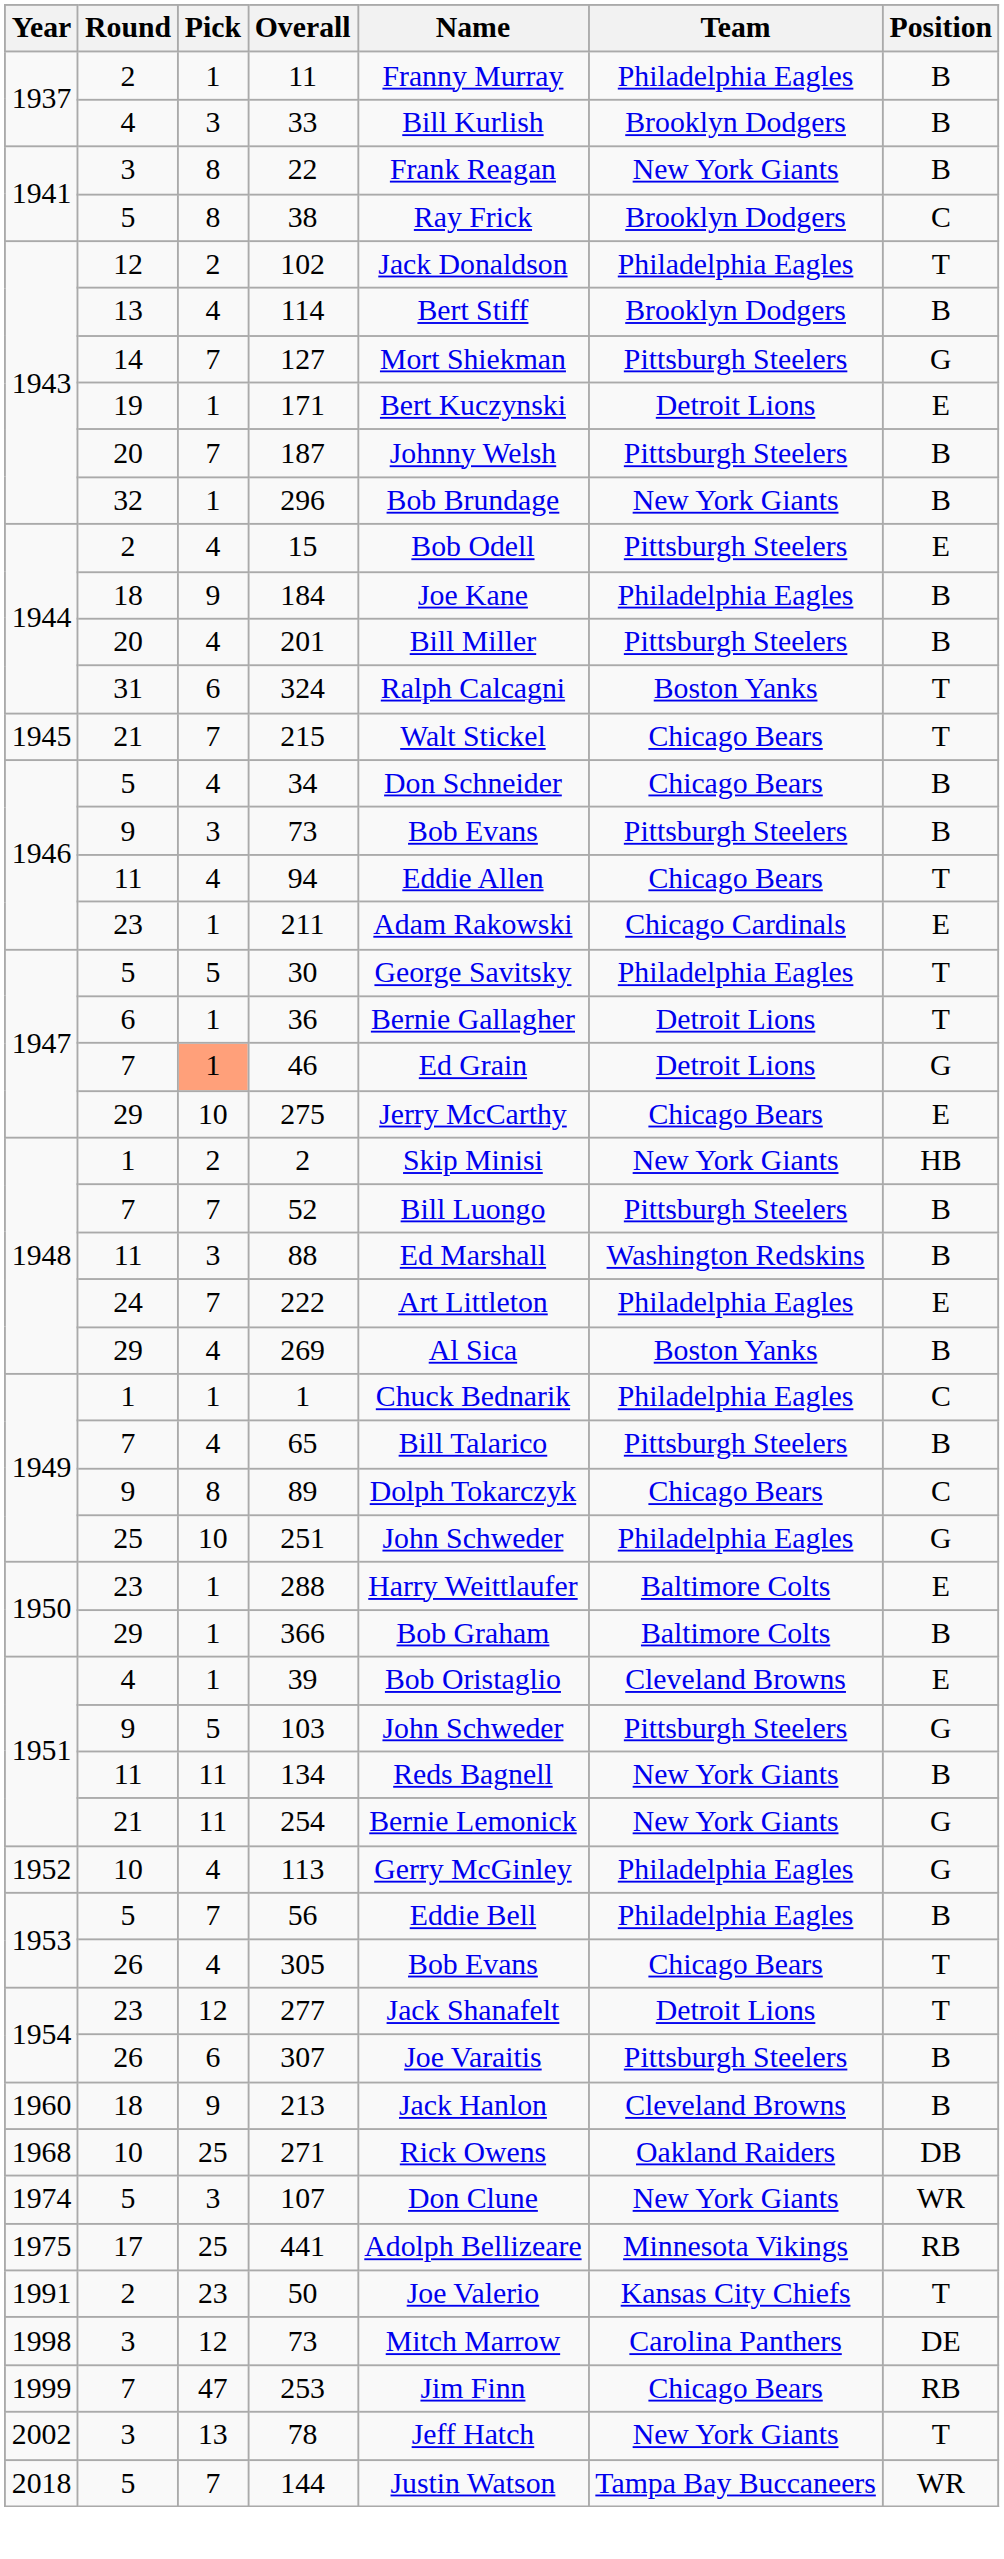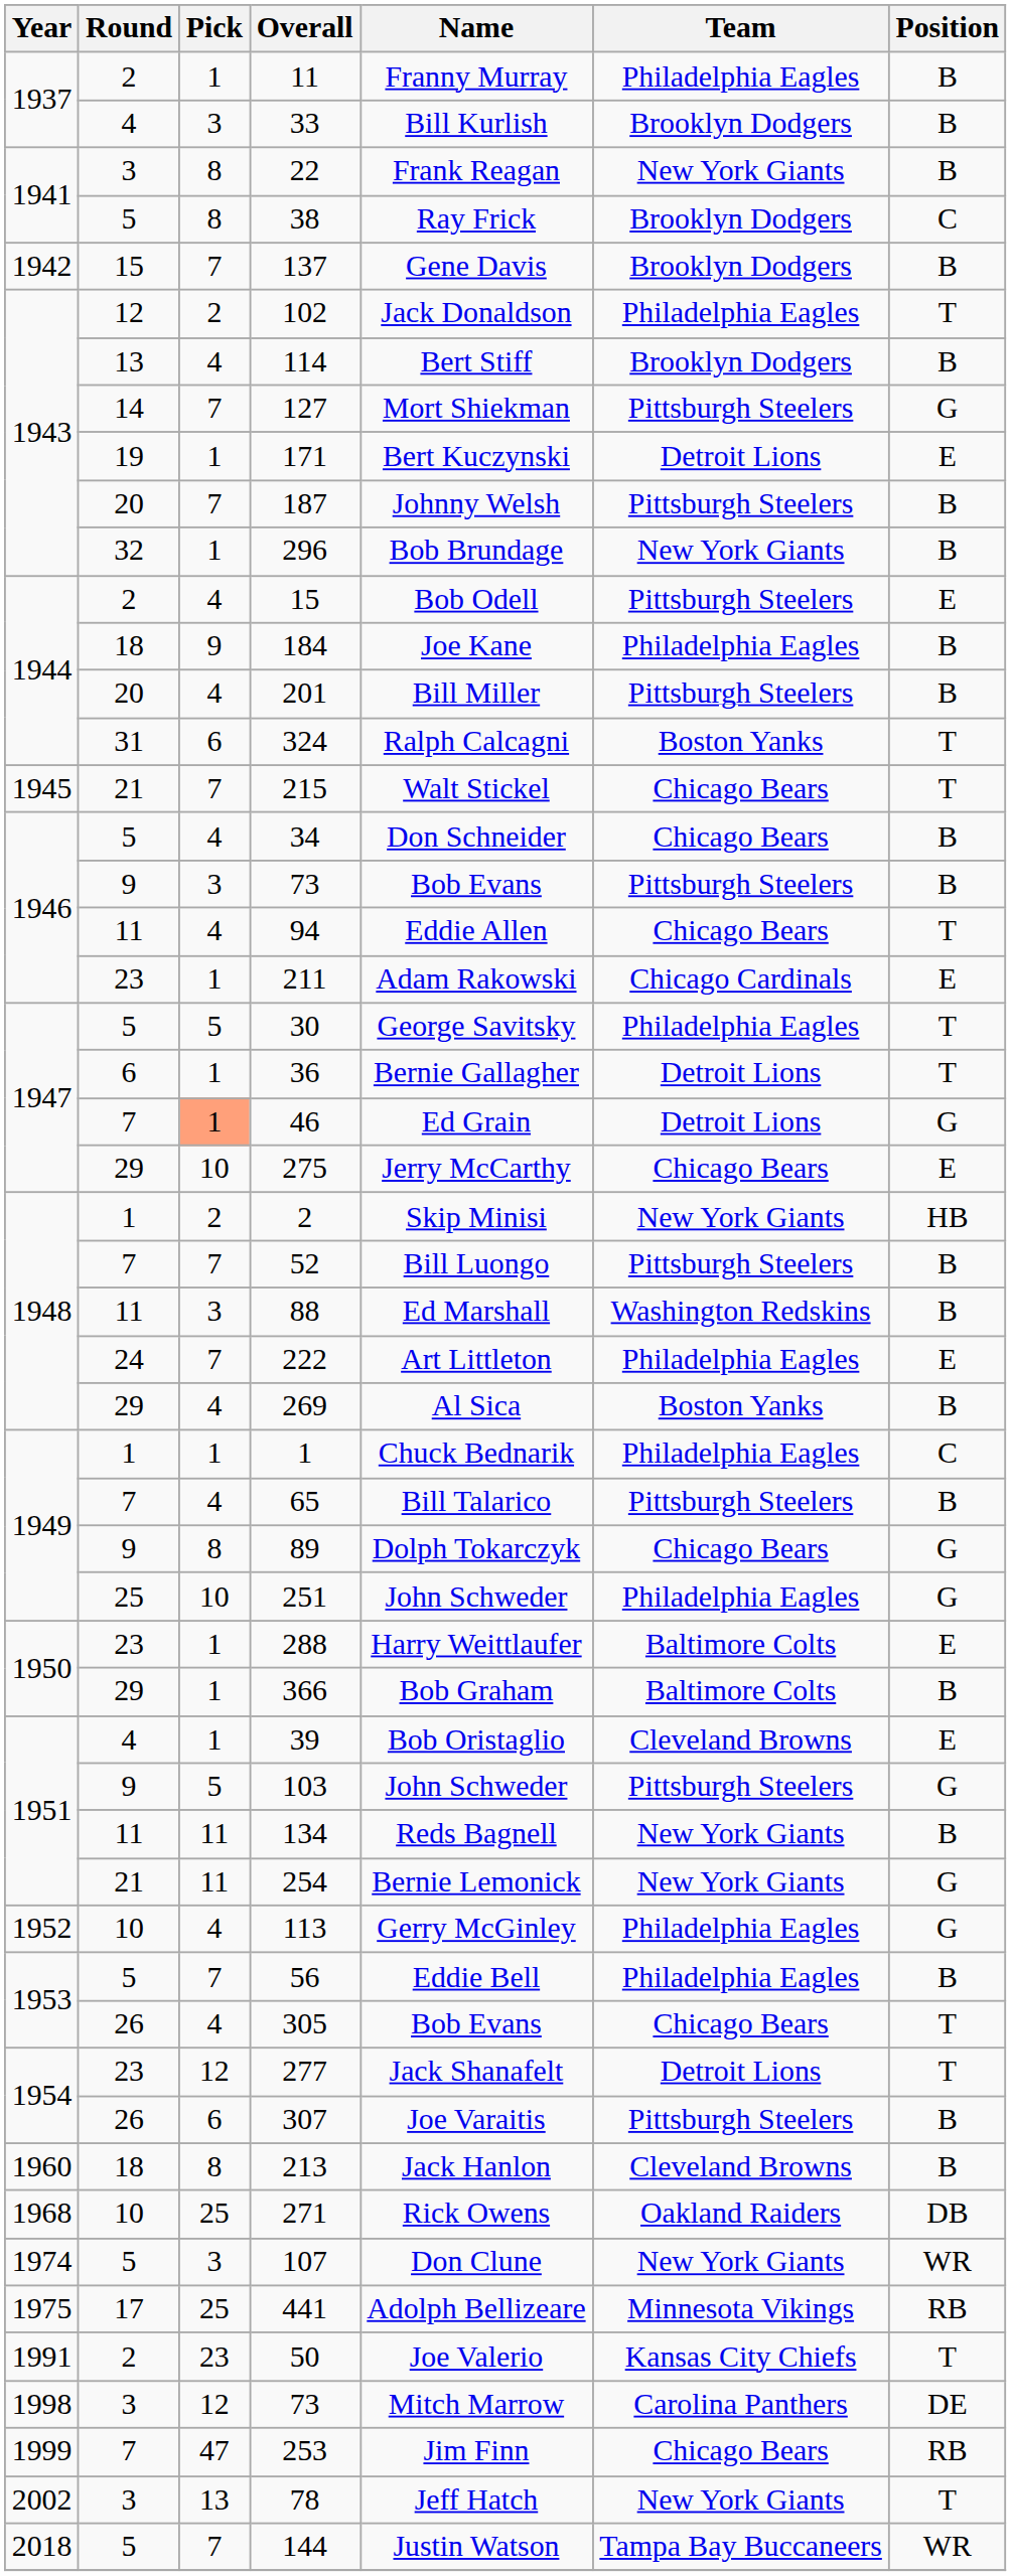+ row: 1942 | 15 | 7 | 137 | Gene Davis | Brooklyn Dodgers | B
89 | Position: C -> G
213 | Pick: 9 -> 8
